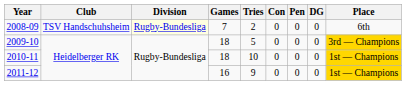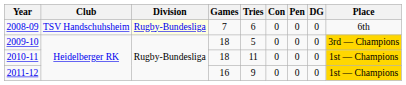2008-09 | Tries: 2 -> 6
2010-11 | Tries: 10 -> 11
